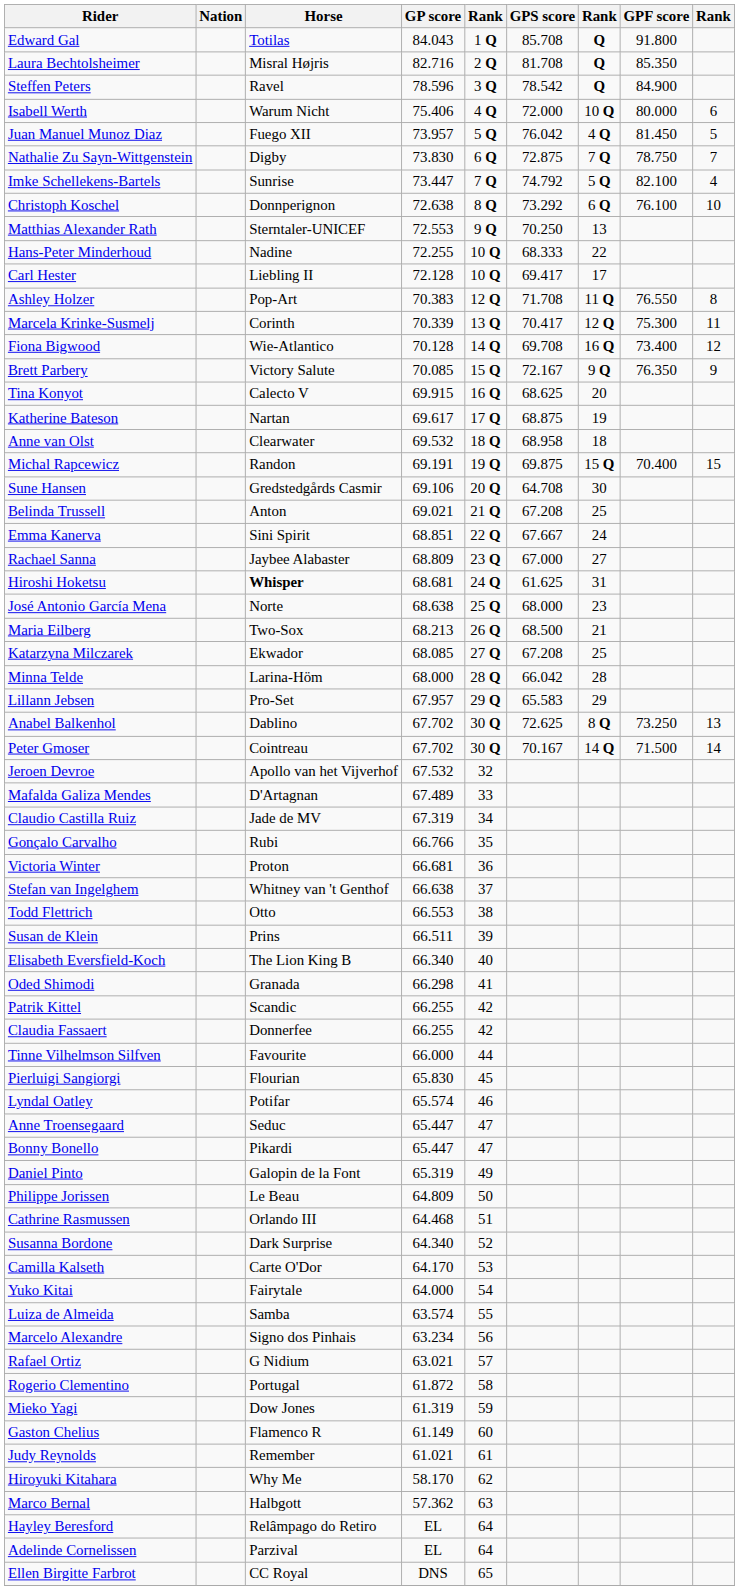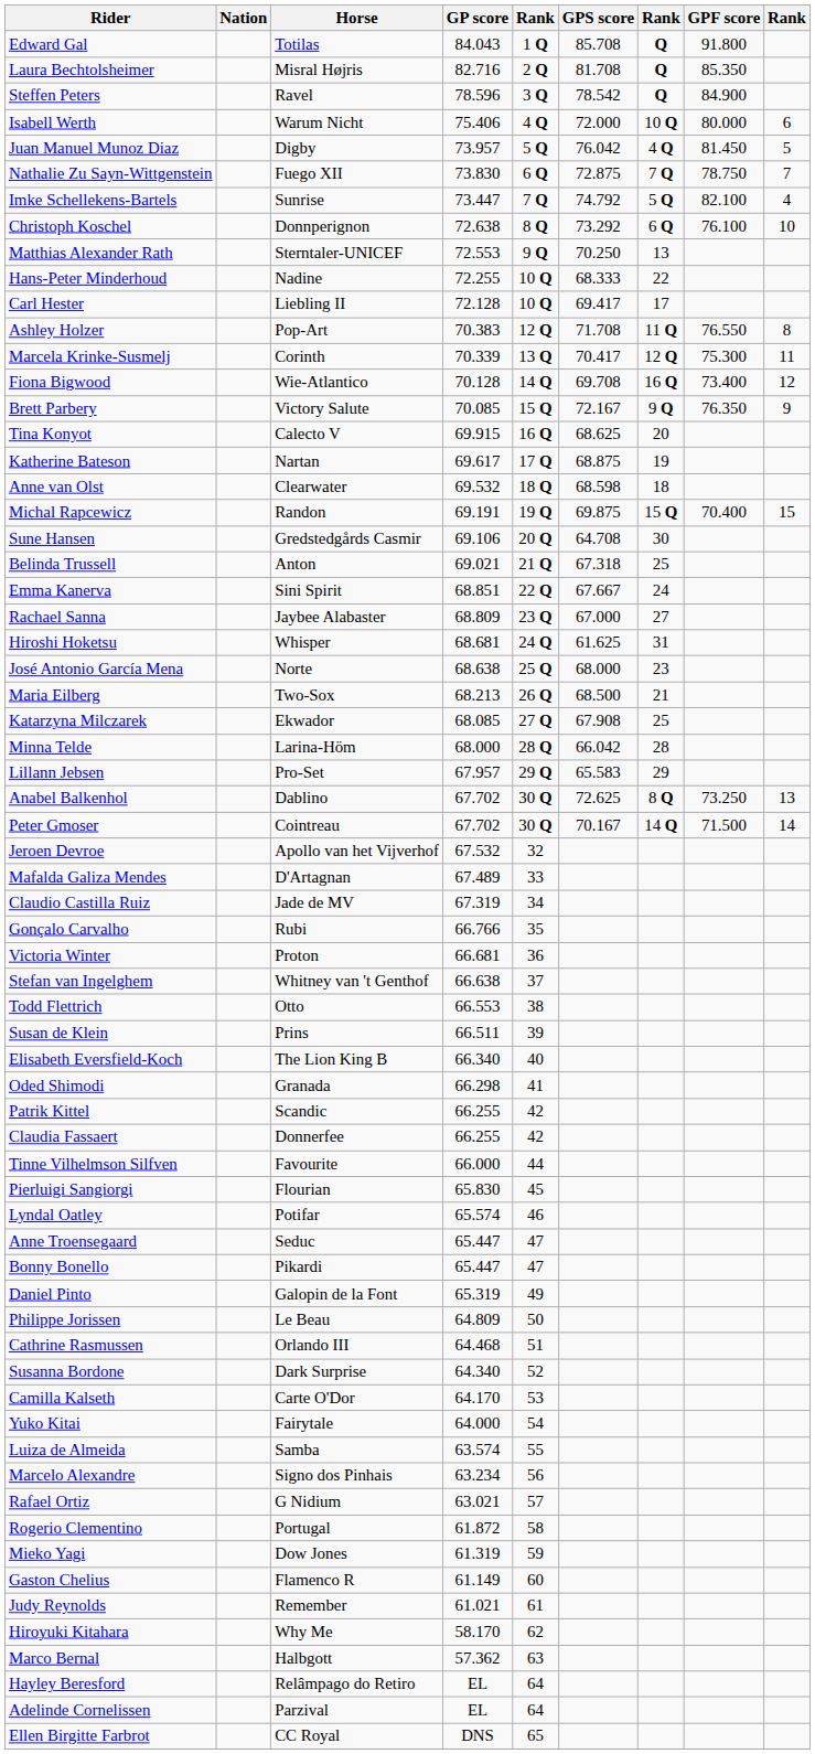Juan Manuel Munoz Diaz | Horse: Fuego XII -> Digby
Nathalie Zu Sayn-Wittgenstein | Horse: Digby -> Fuego XII
Anne van Olst | GPS score: 68.958 -> 68.598
Belinda Trussell | GPS score: 67.208 -> 67.318
Hiroshi Hoketsu | Horse: bold -> normal
Katarzyna Milczarek | GPS score: 67.208 -> 67.908
